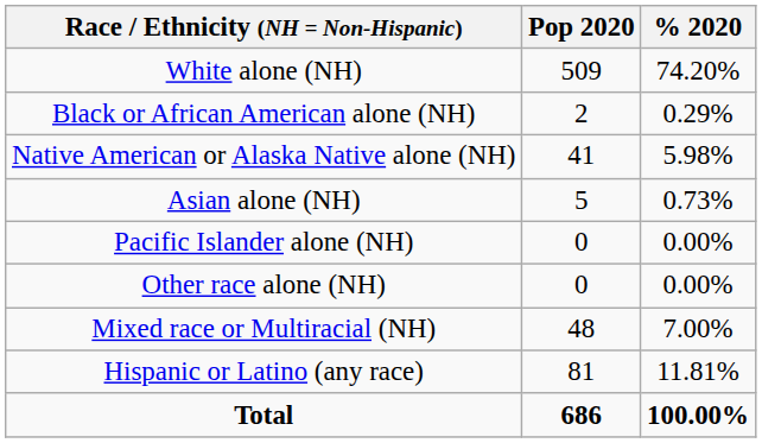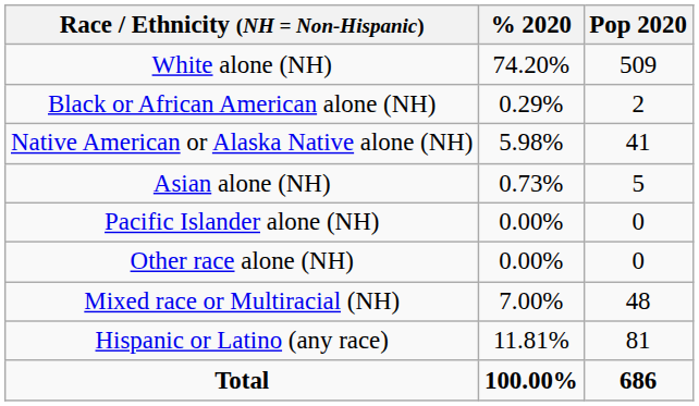columns swapped: Pop 2020 <-> % 2020
